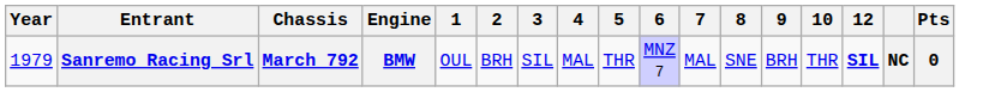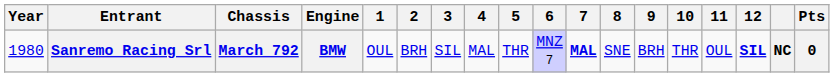+ column: 11 | OUL
Sanremo Racing Srl | Year: 1979 -> 1980
Sanremo Racing Srl | 7: normal -> bold
